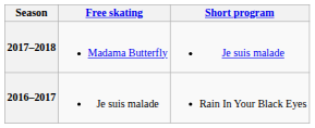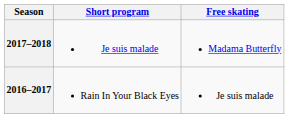columns swapped: Short program <-> Free skating
